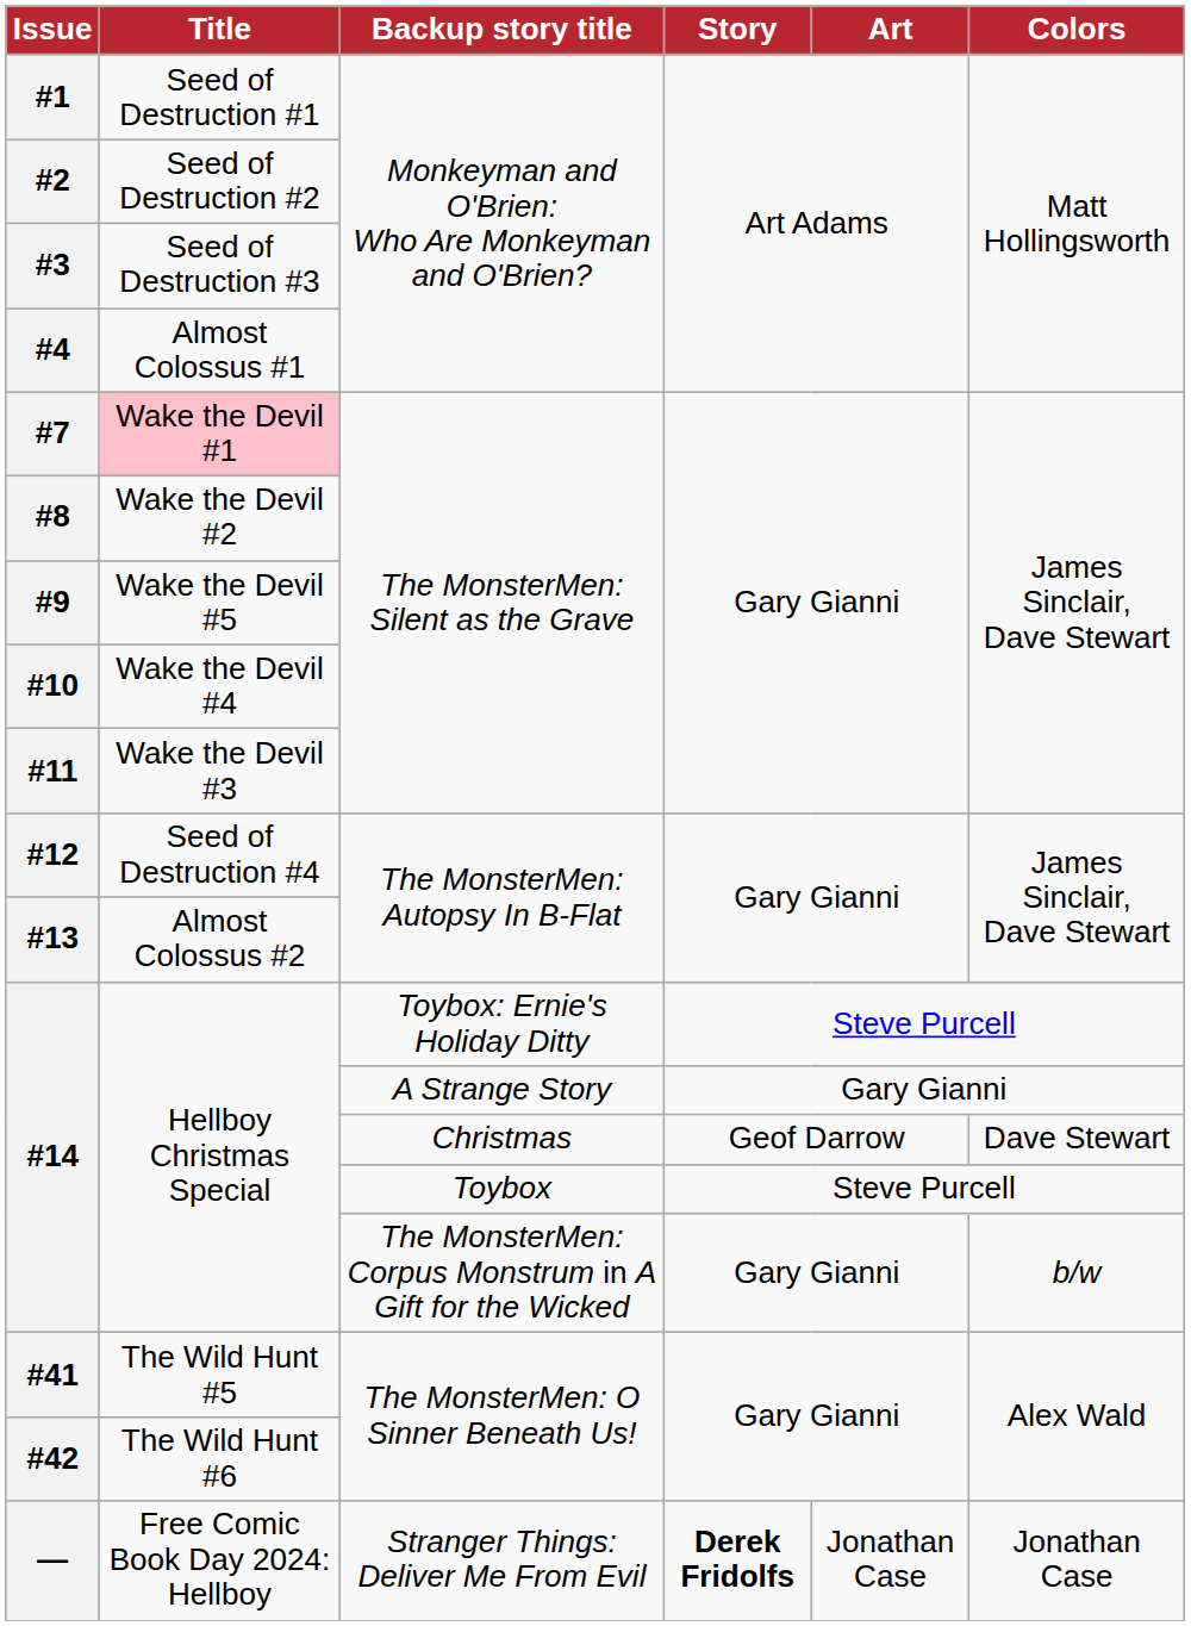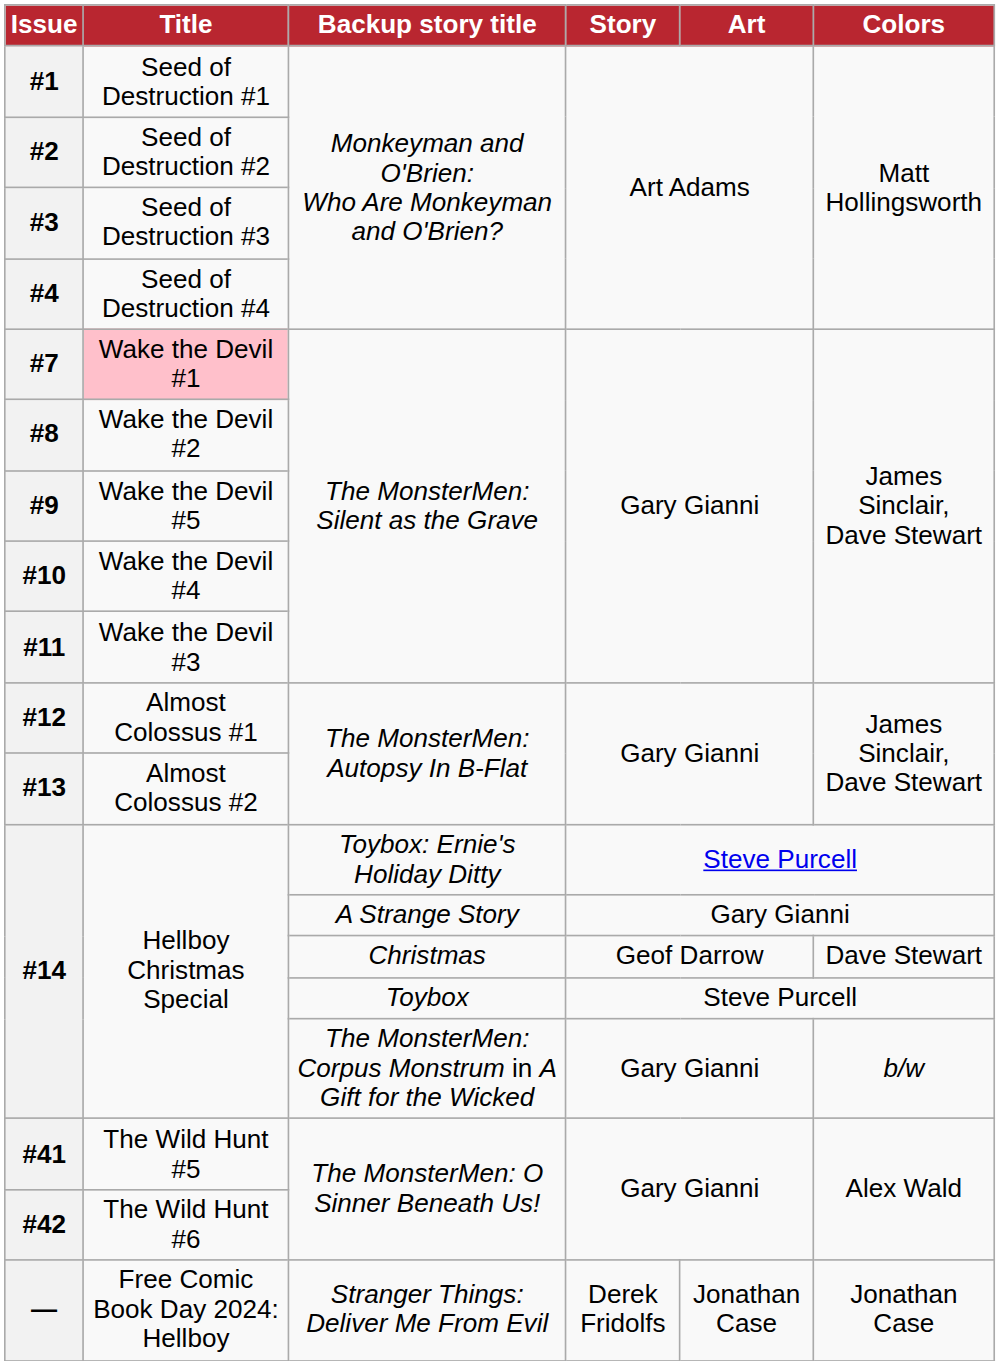#4 | Title: Almost Colossus #1 -> Seed of Destruction #4
#12 | Title: Seed of Destruction #4 -> Almost Colossus #1
— | Story: bold -> normal
